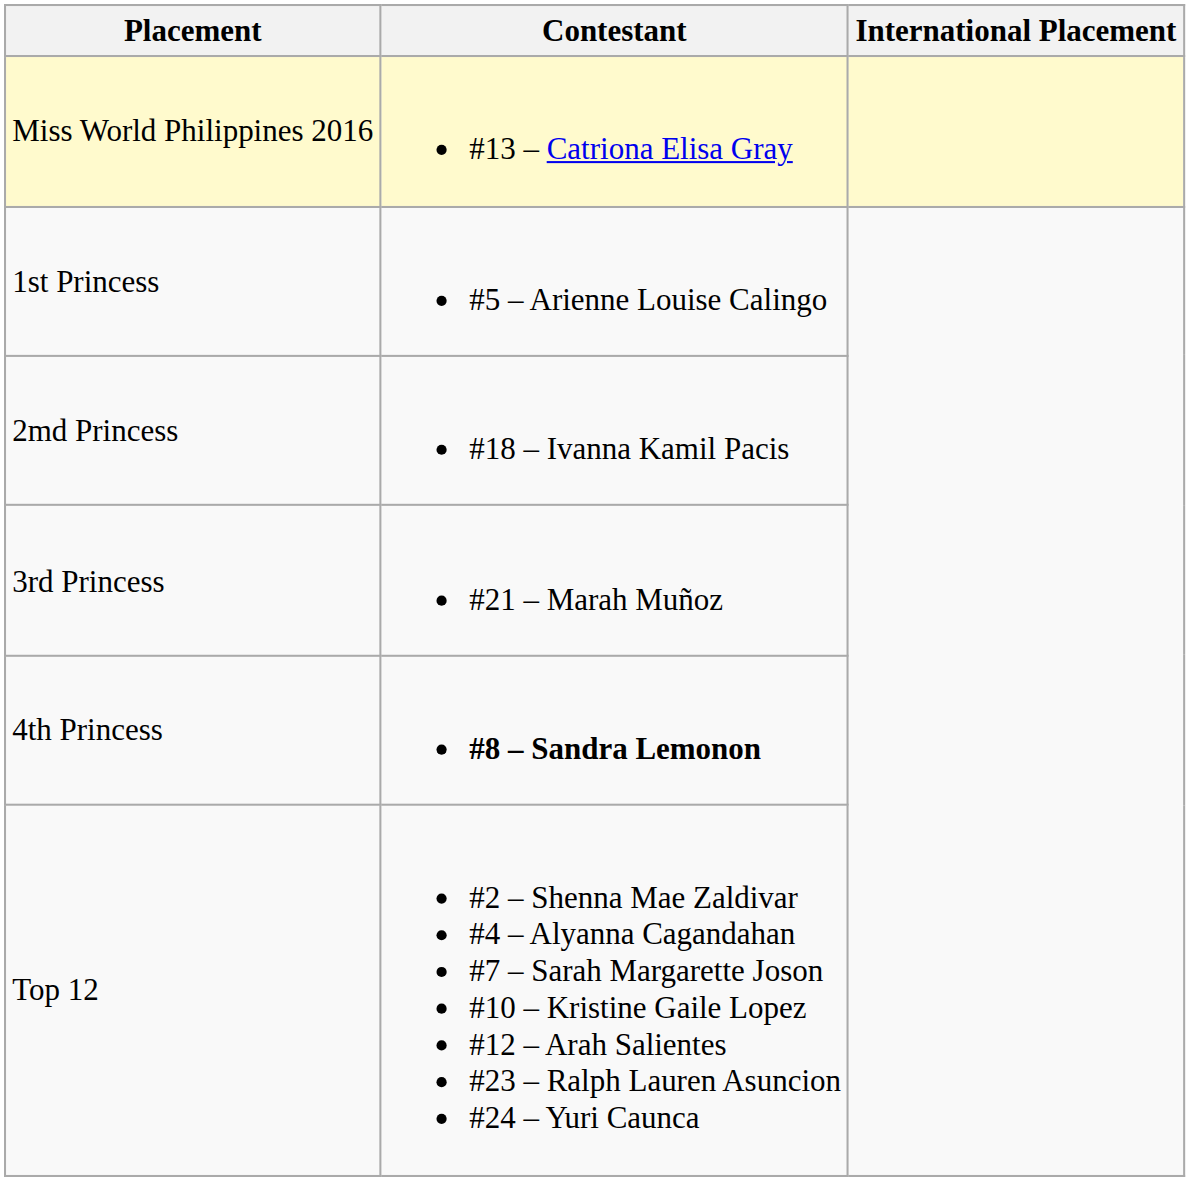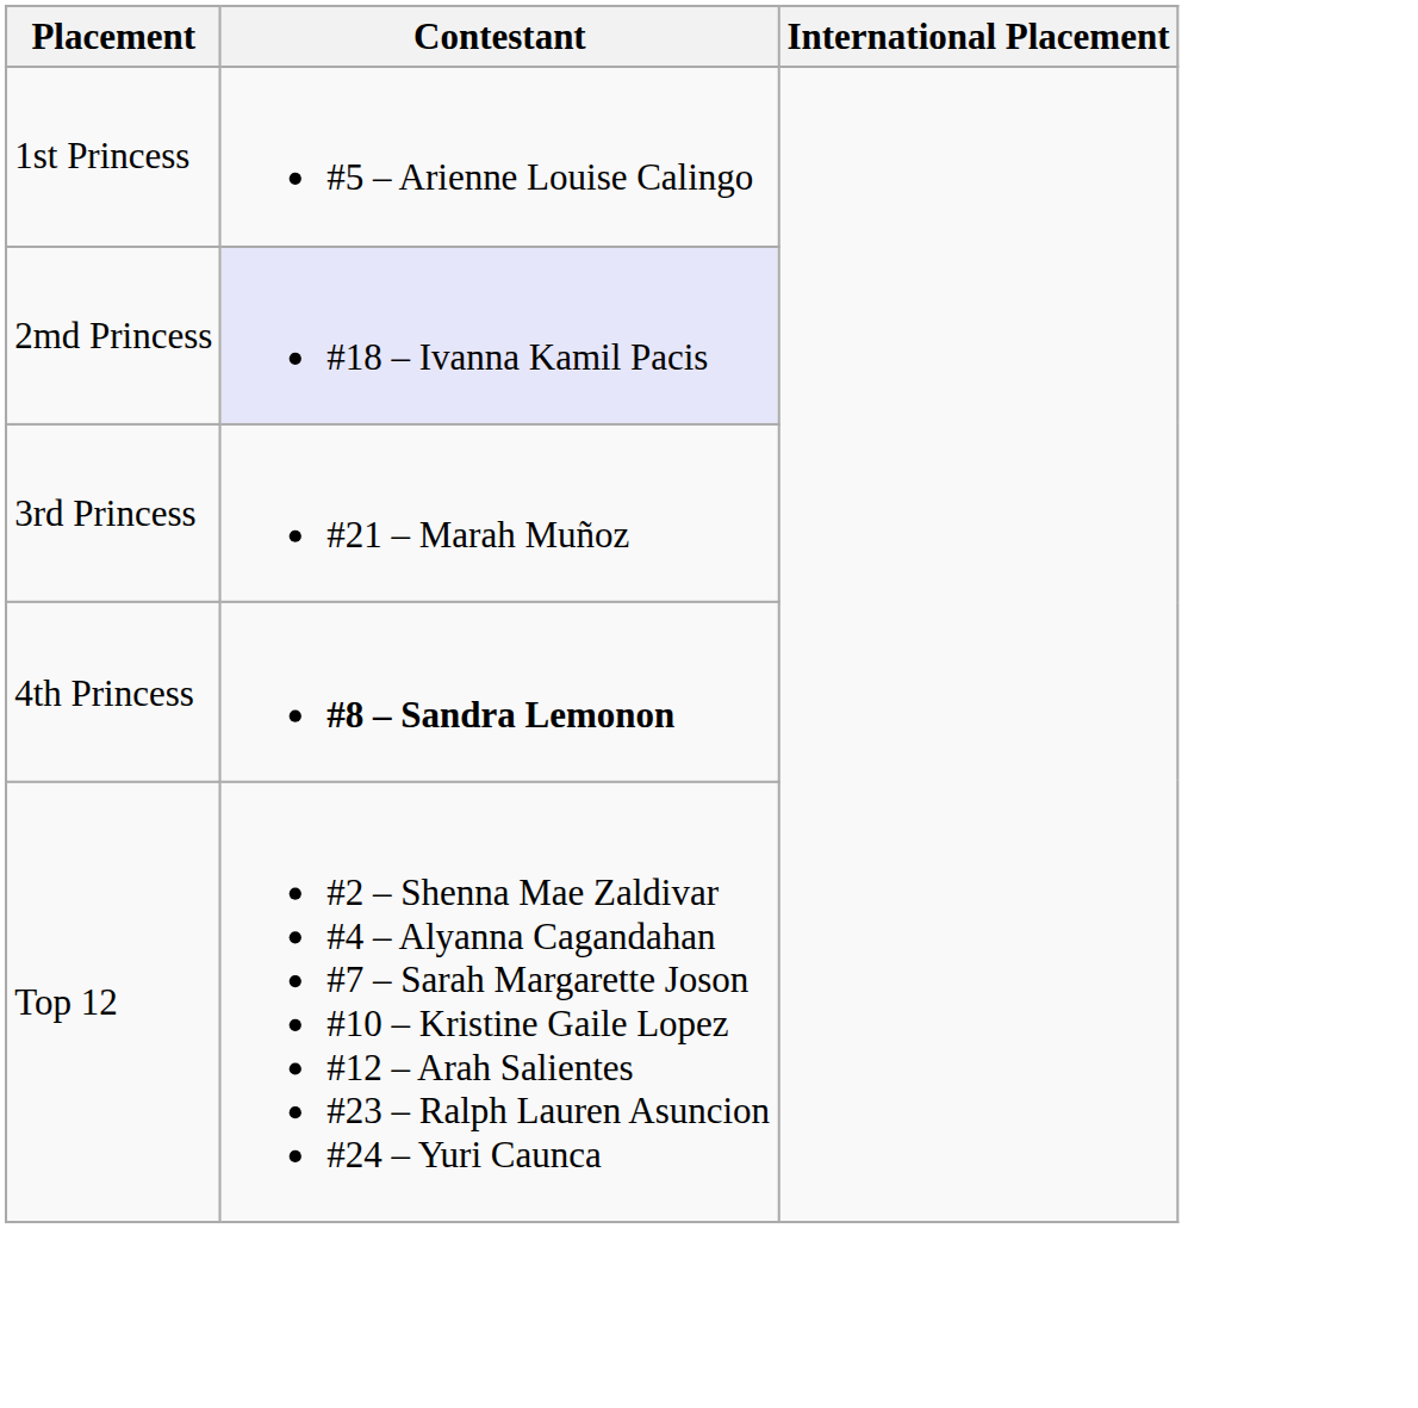- row: Miss World Philippines 2016 | #13 – Catriona Elisa Gray
2md Princess | Contestant: no background -> lavender background
